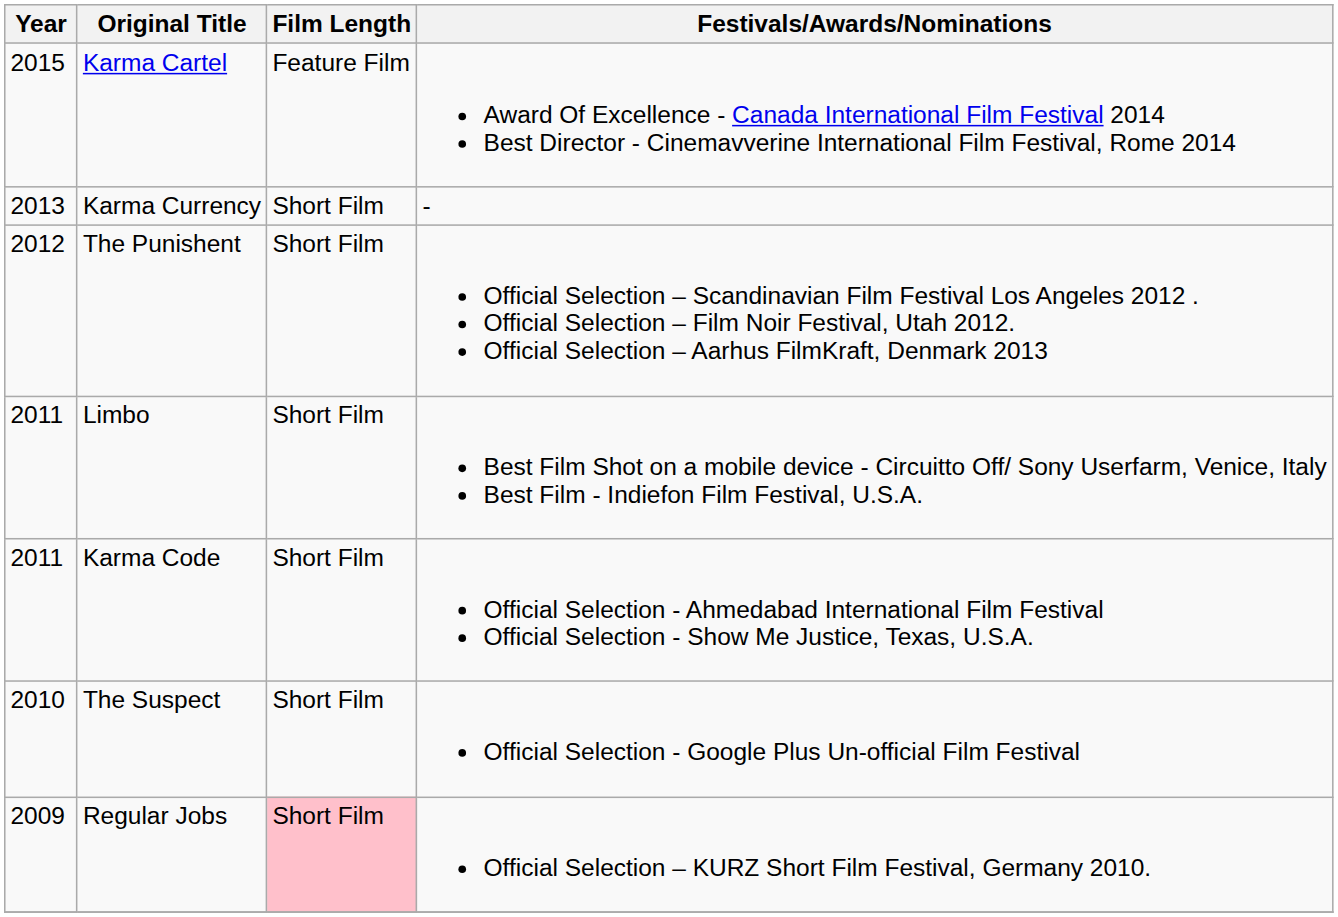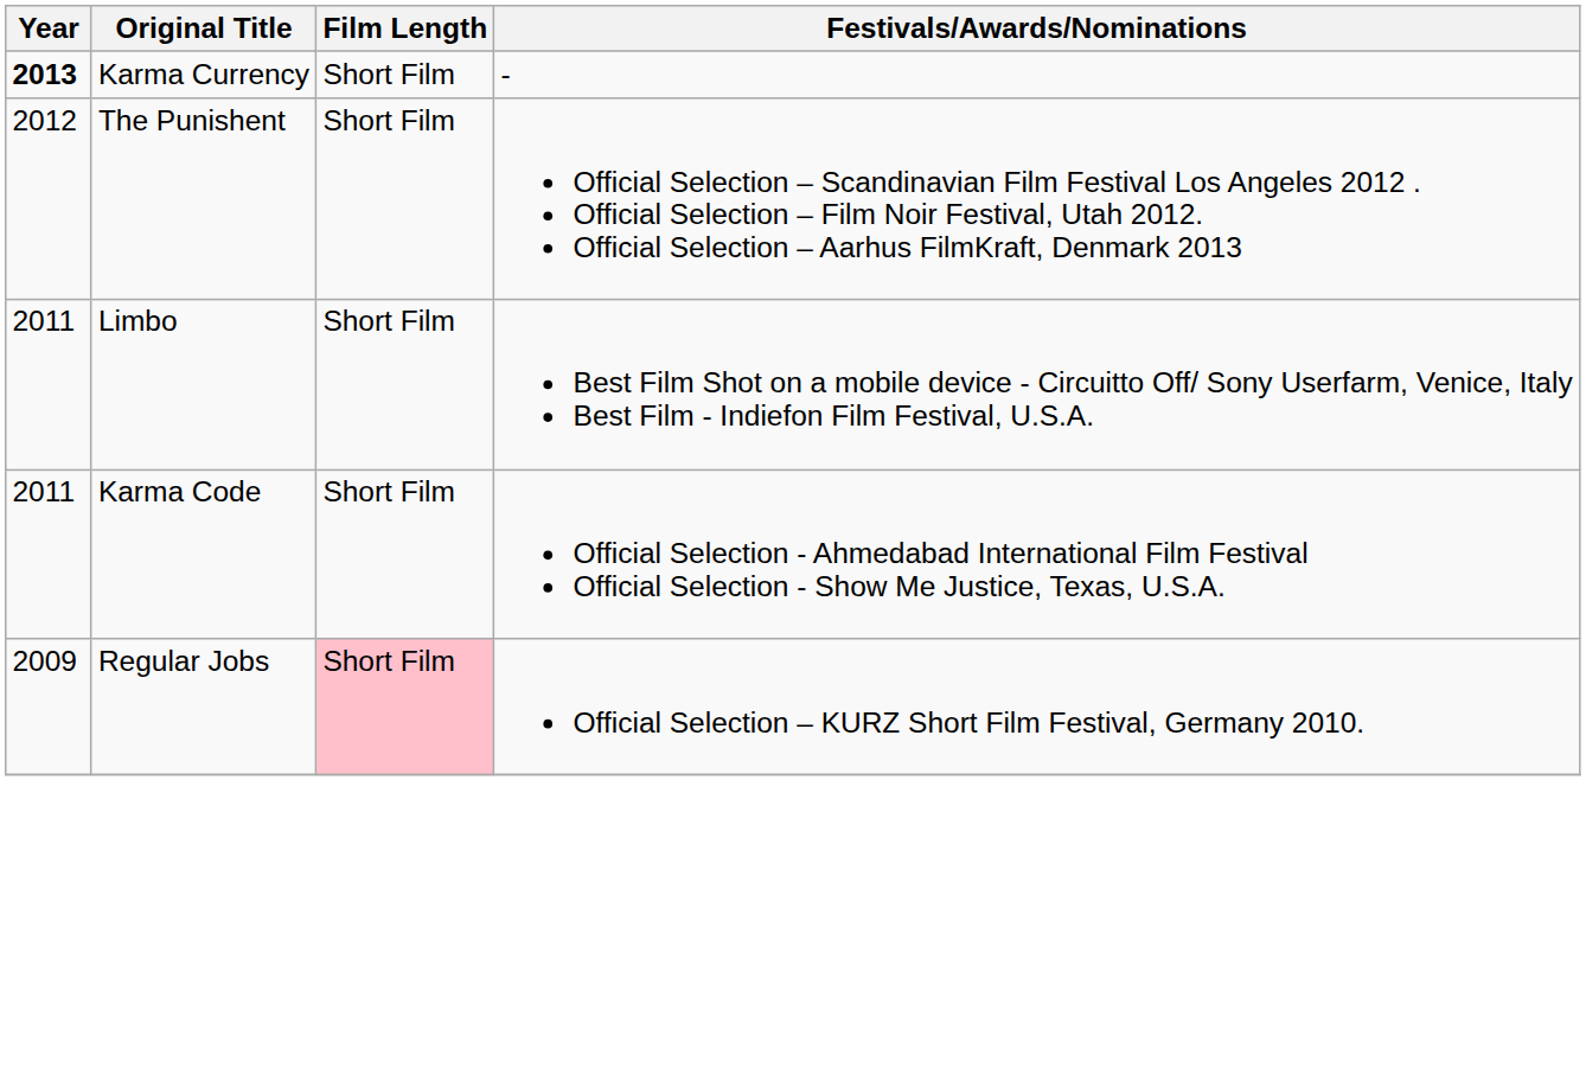- row: 2015 | Karma Cartel | Feature Film | Award Of Excellence - Canada International Film Festival 2014 Best Director - Cinemavverine International Film Festival, Rome 2014
Karma Currency | Year: normal -> bold
- row: 2010 | The Suspect | Short Film | Official Selection - Google Plus Un-official Film Festival
